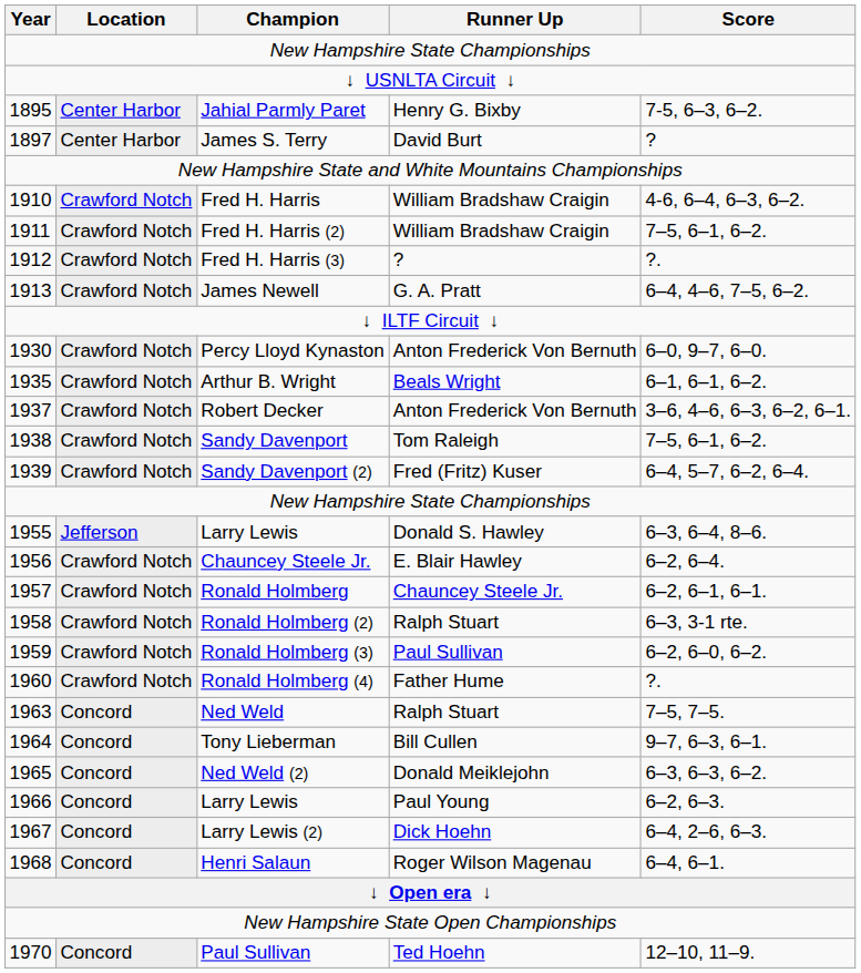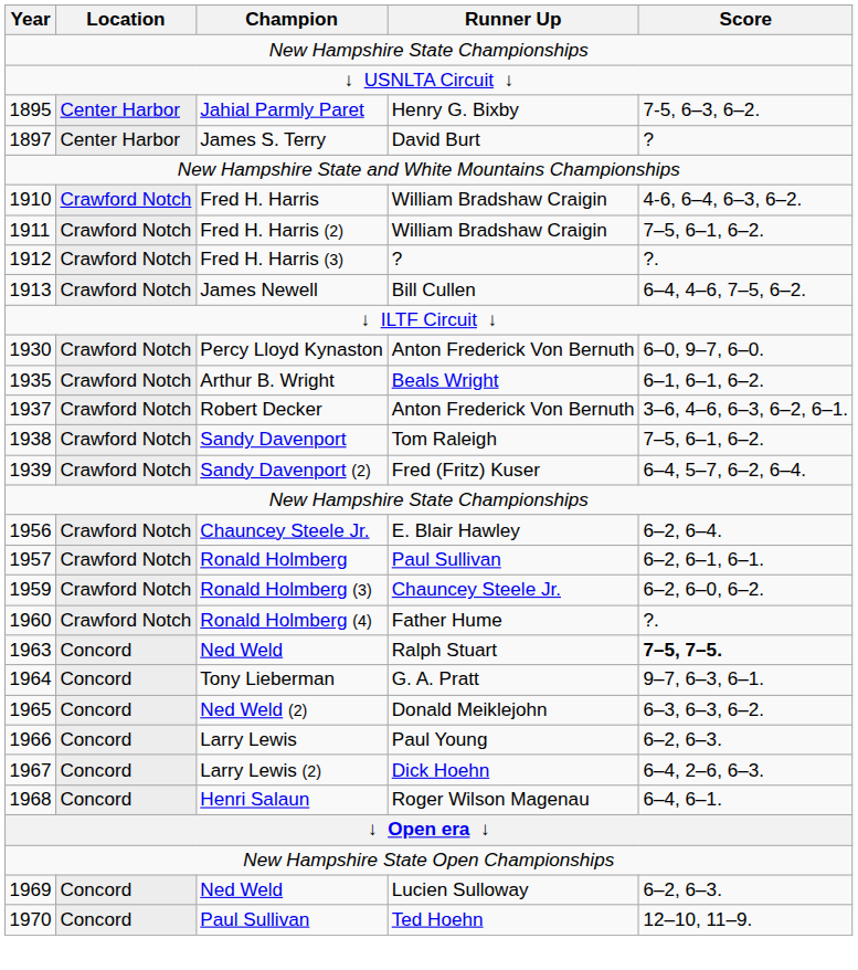James Newell | Runner Up: G. A. Pratt -> Bill Cullen
- row: 1955 | Jefferson | Larry Lewis | Donald S. Hawley | 6–3, 6–4, 8–6.
Ronald Holmberg | Runner Up: Chauncey Steele Jr. -> Paul Sullivan
- row: 1958 | Crawford Notch | Ronald Holmberg (2) | Ralph Stuart | 6–3, 3-1 rte.
Ronald Holmberg (3) | Runner Up: Paul Sullivan -> Chauncey Steele Jr.
1963 / Ned Weld | Score: normal -> bold
Tony Lieberman | Runner Up: Bill Cullen -> G. A. Pratt
+ row: 1969 | Concord | Ned Weld | Lucien Sulloway | 6–2, 6–3.
